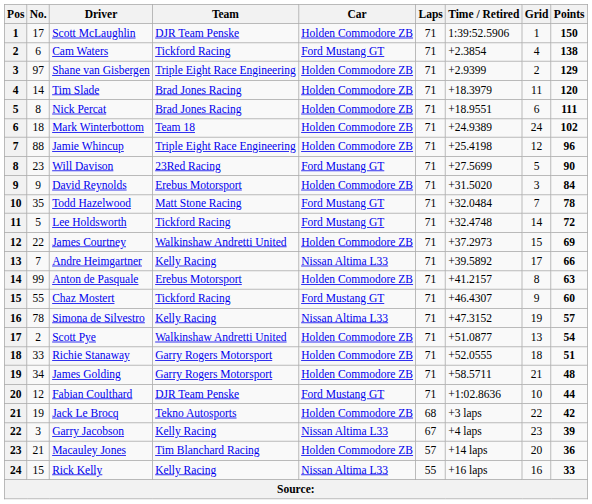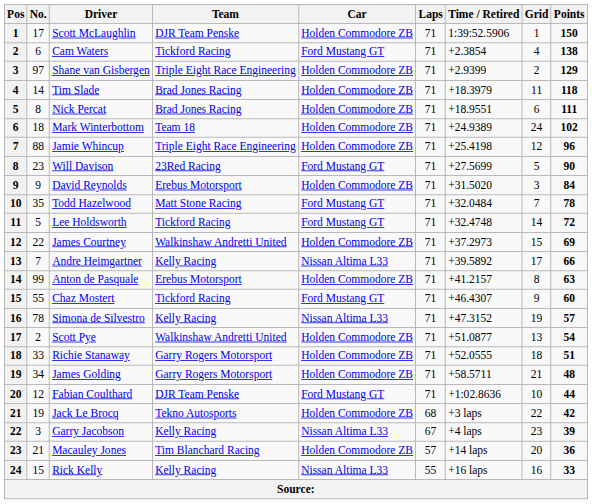Tim Slade | Points: 120 -> 118
